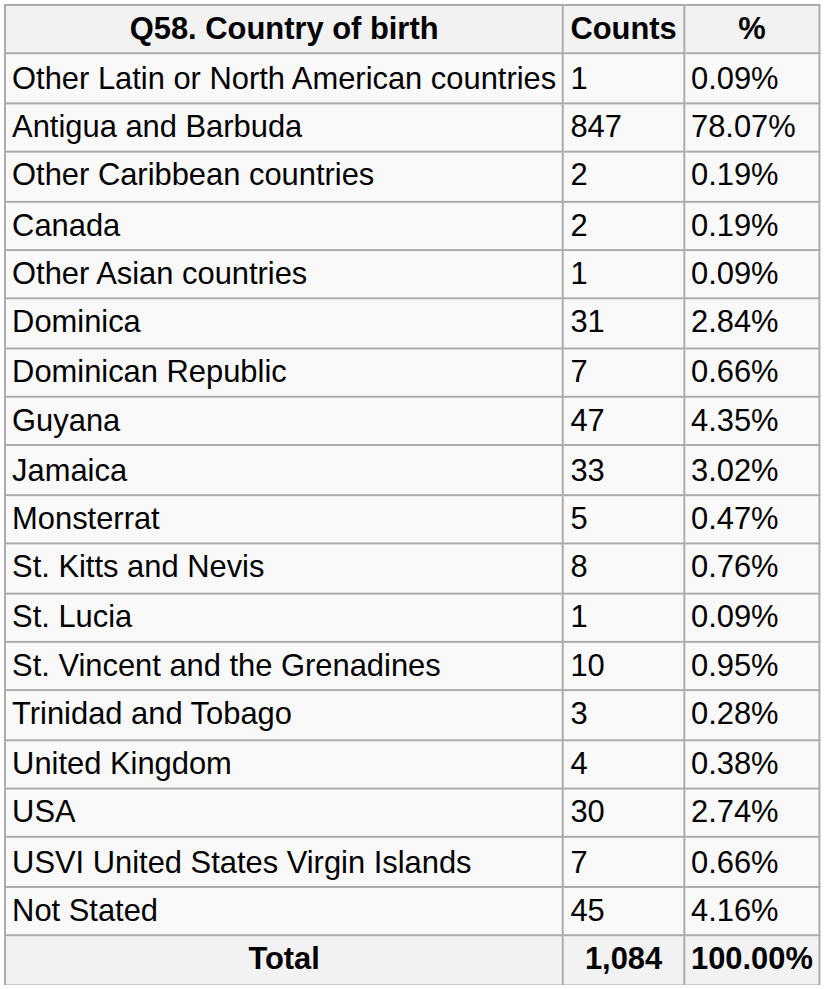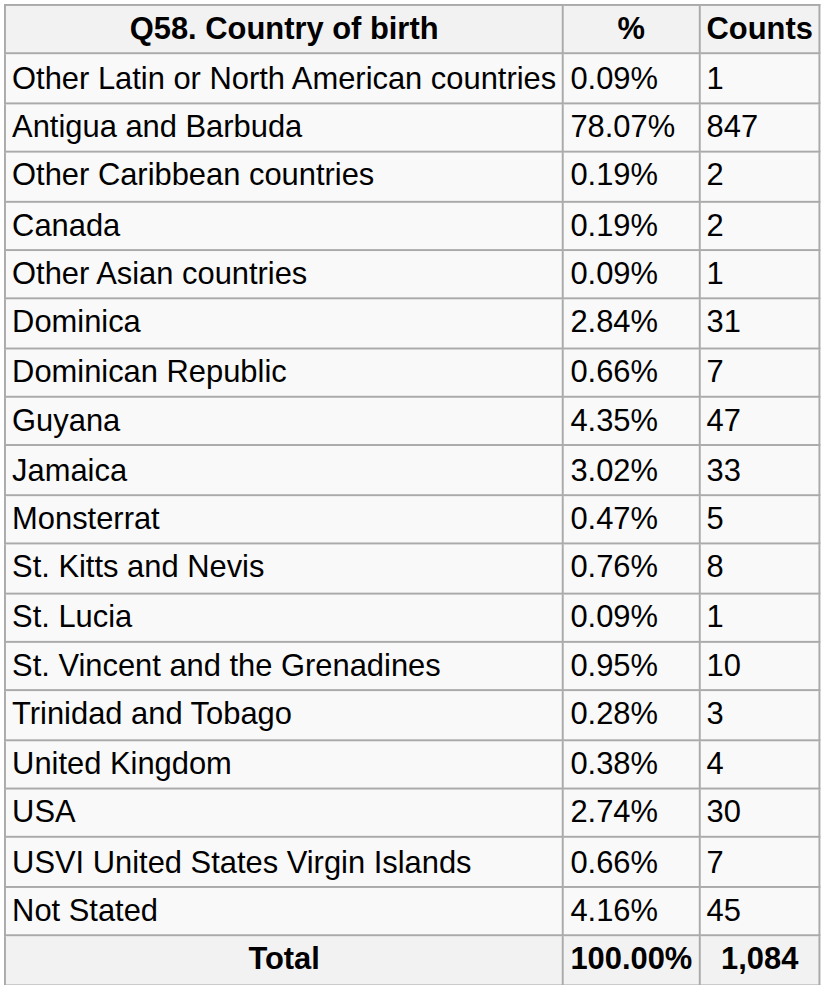columns swapped: Counts <-> %
